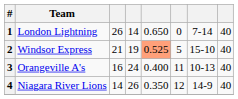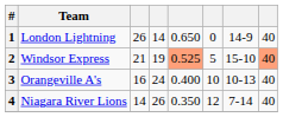1 | column 7: 7-14 -> 14-9
2 | column 8: no background -> lightsalmon background
3 | column 6: 11 -> 10
4 | column 7: 14-9 -> 7-14
